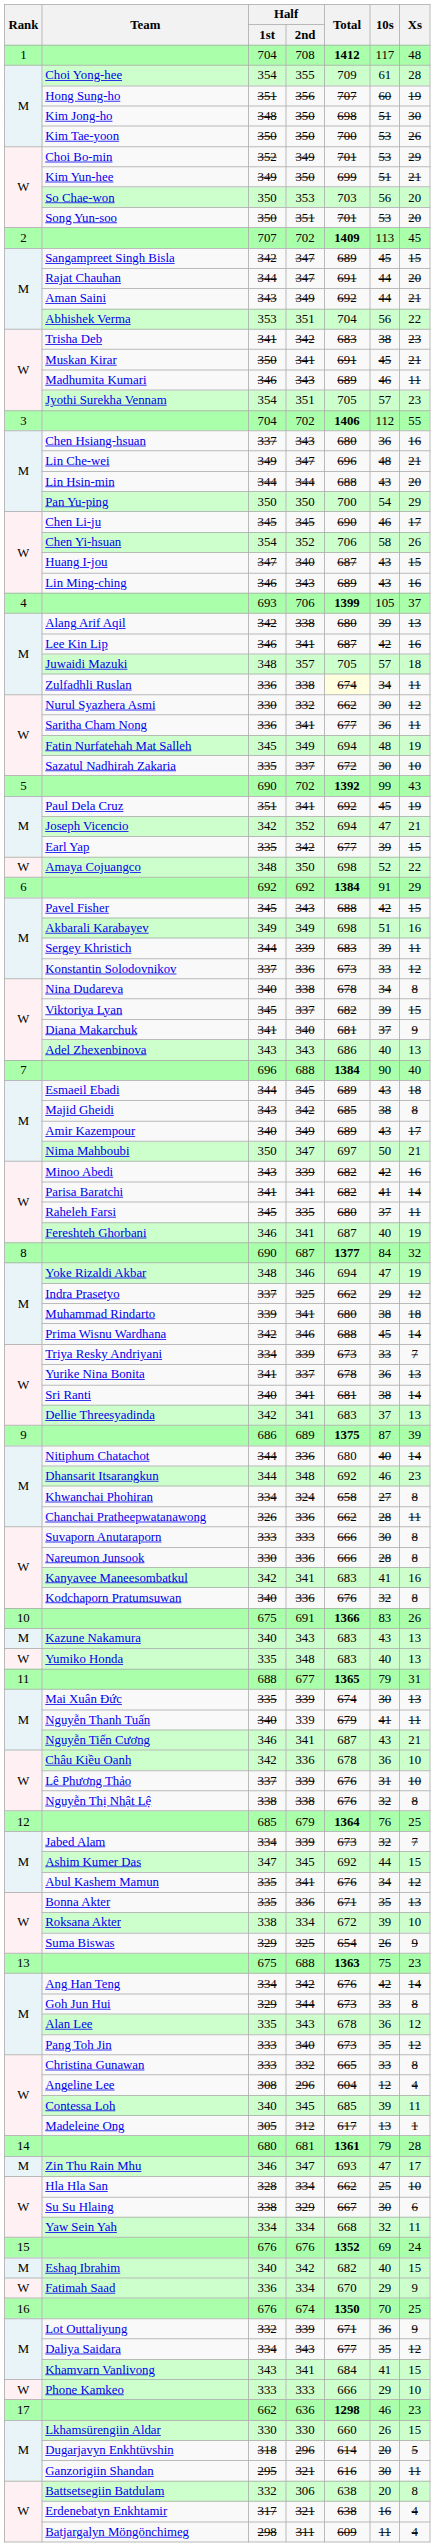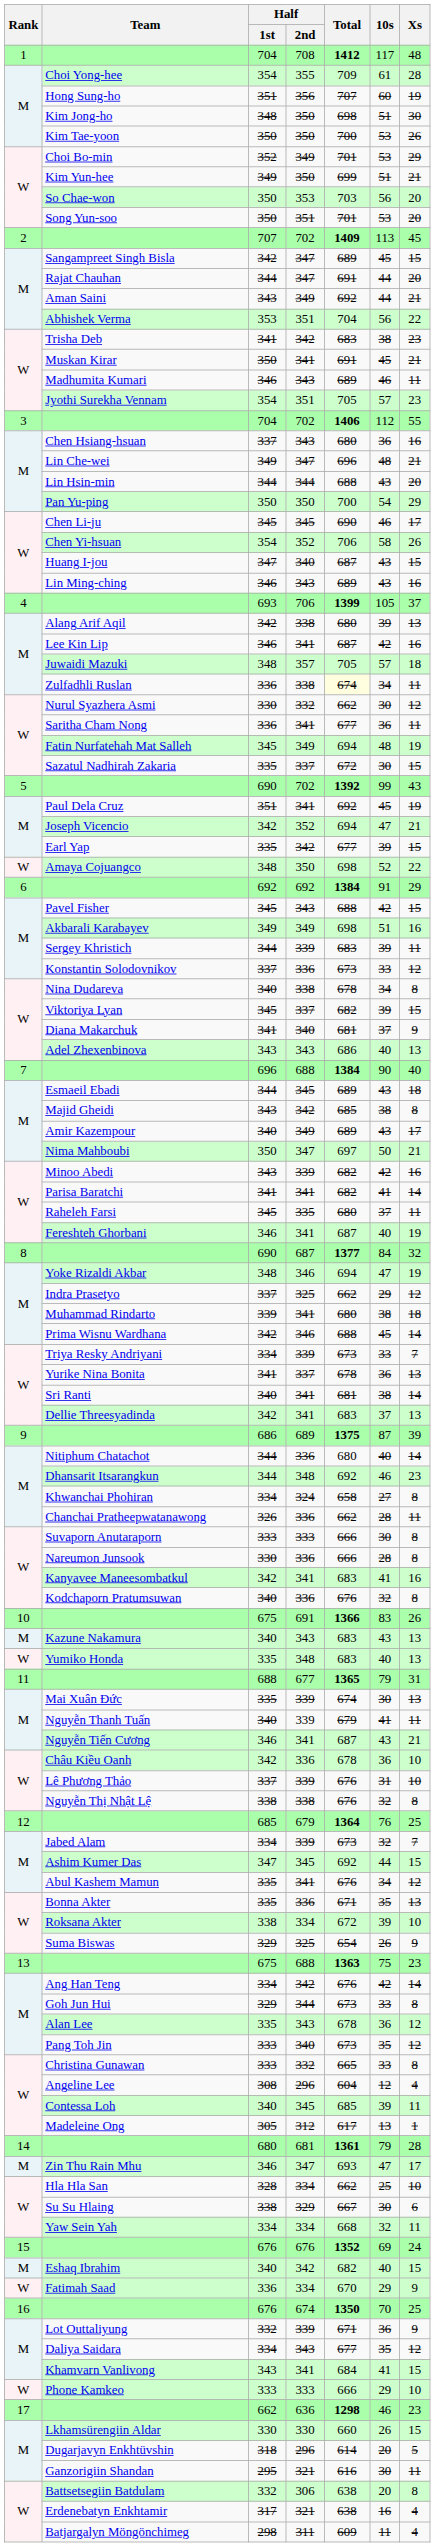Sazatul Nadhirah Zakaria | Xs: 10 -> 15
